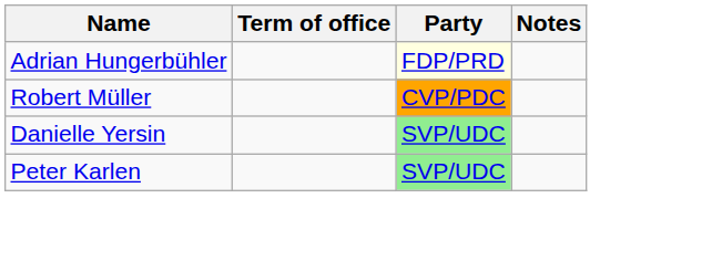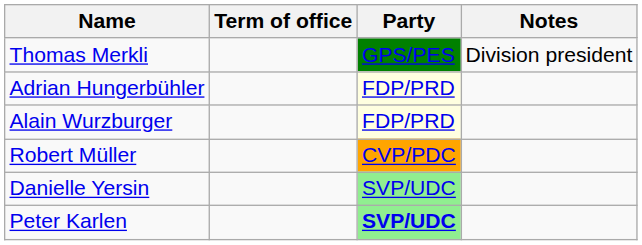+ row: Thomas Merkli | GPS/PES | Division president
+ row: Alain Wurzburger | FDP/PRD
Peter Karlen | Party: normal -> bold
